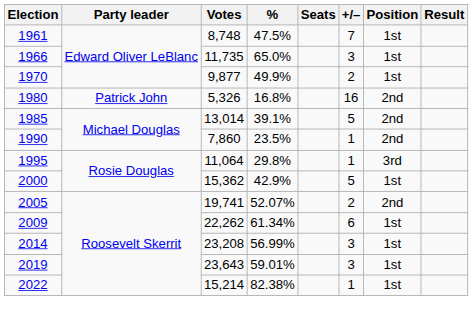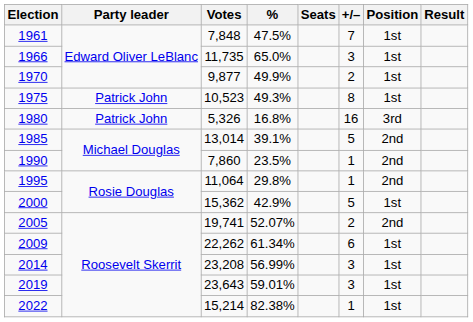1961 | Votes: 8,748 -> 7,848
+ row: 1975 | Patrick John | 10,523 | 49.3% | 8 | 1st
1980 | Position: 2nd -> 3rd
1995 | Position: 3rd -> 2nd
